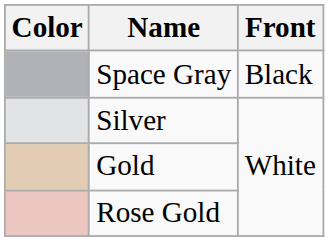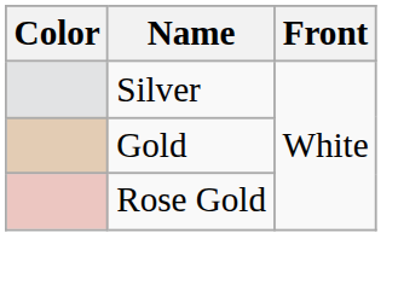- row: Space Gray | Black
